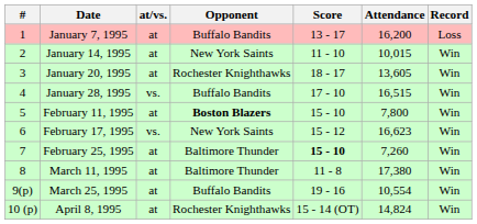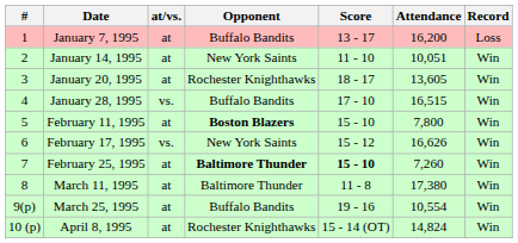January 14, 1995 | Attendance: 10,015 -> 10,051
February 17, 1995 | Attendance: 16,623 -> 16,626
February 25, 1995 | Opponent: normal -> bold
